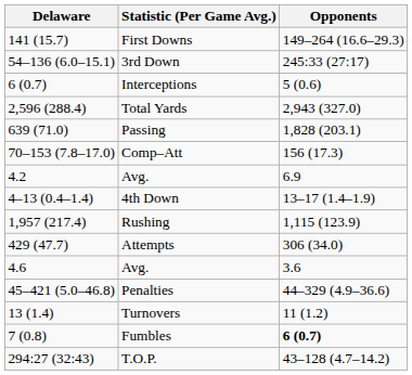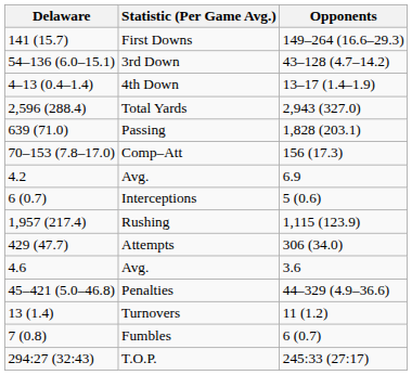3rd Down | Opponents: 245:33 (27:17) -> 43–128 (4.7–14.2)
rows swapped: 4th Down <-> Interceptions
Fumbles | Opponents: bold -> normal
T.O.P. | Opponents: 43–128 (4.7–14.2) -> 245:33 (27:17)
